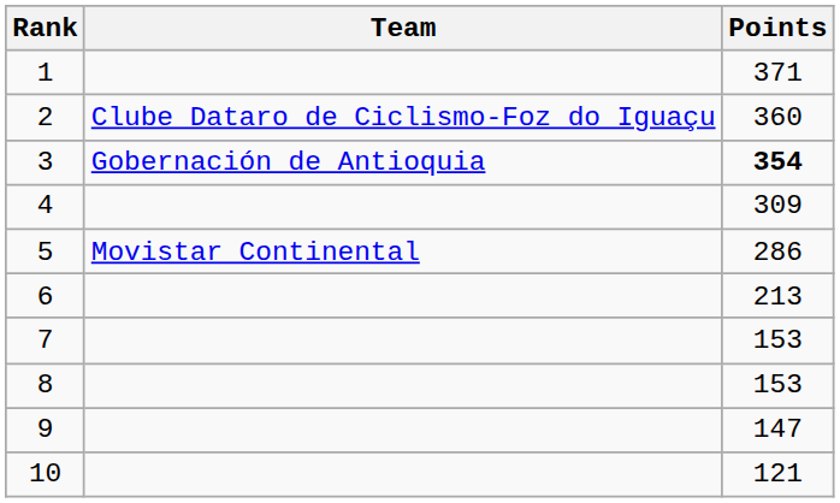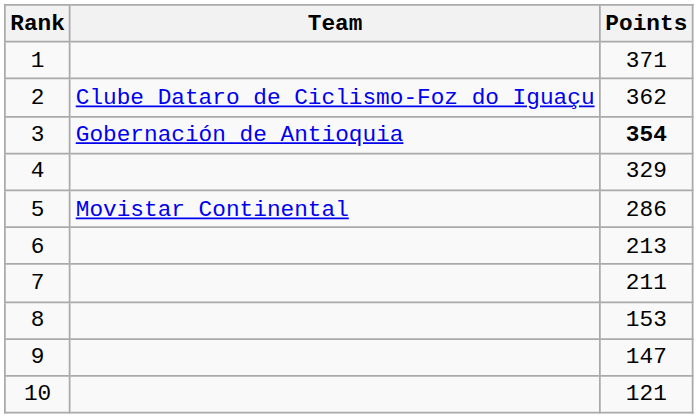2 | Points: 360 -> 362
4 | Points: 309 -> 329
7 | Points: 153 -> 211
